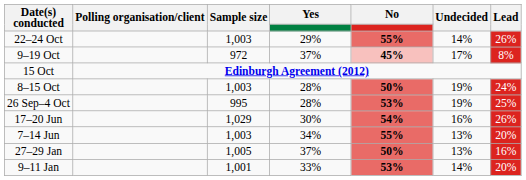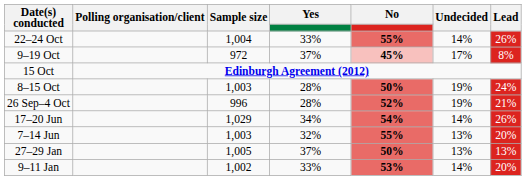22–24 Oct | Sample size: 1,003 -> 1,004
22–24 Oct | Yes: 29% -> 33%
26 Sep–4 Oct | Sample size: 995 -> 996
26 Sep–4 Oct | No: 53% -> 52%
26 Sep–4 Oct | Lead: 25% -> 21%
17–20 Jun | Yes: 30% -> 34%
17–20 Jun | Undecided: 16% -> 14%
7–14 Jun | Yes: 34% -> 32%
27–29 Jan | Lead: 16% -> 13%
9–11 Jan | Sample size: 1,001 -> 1,002
